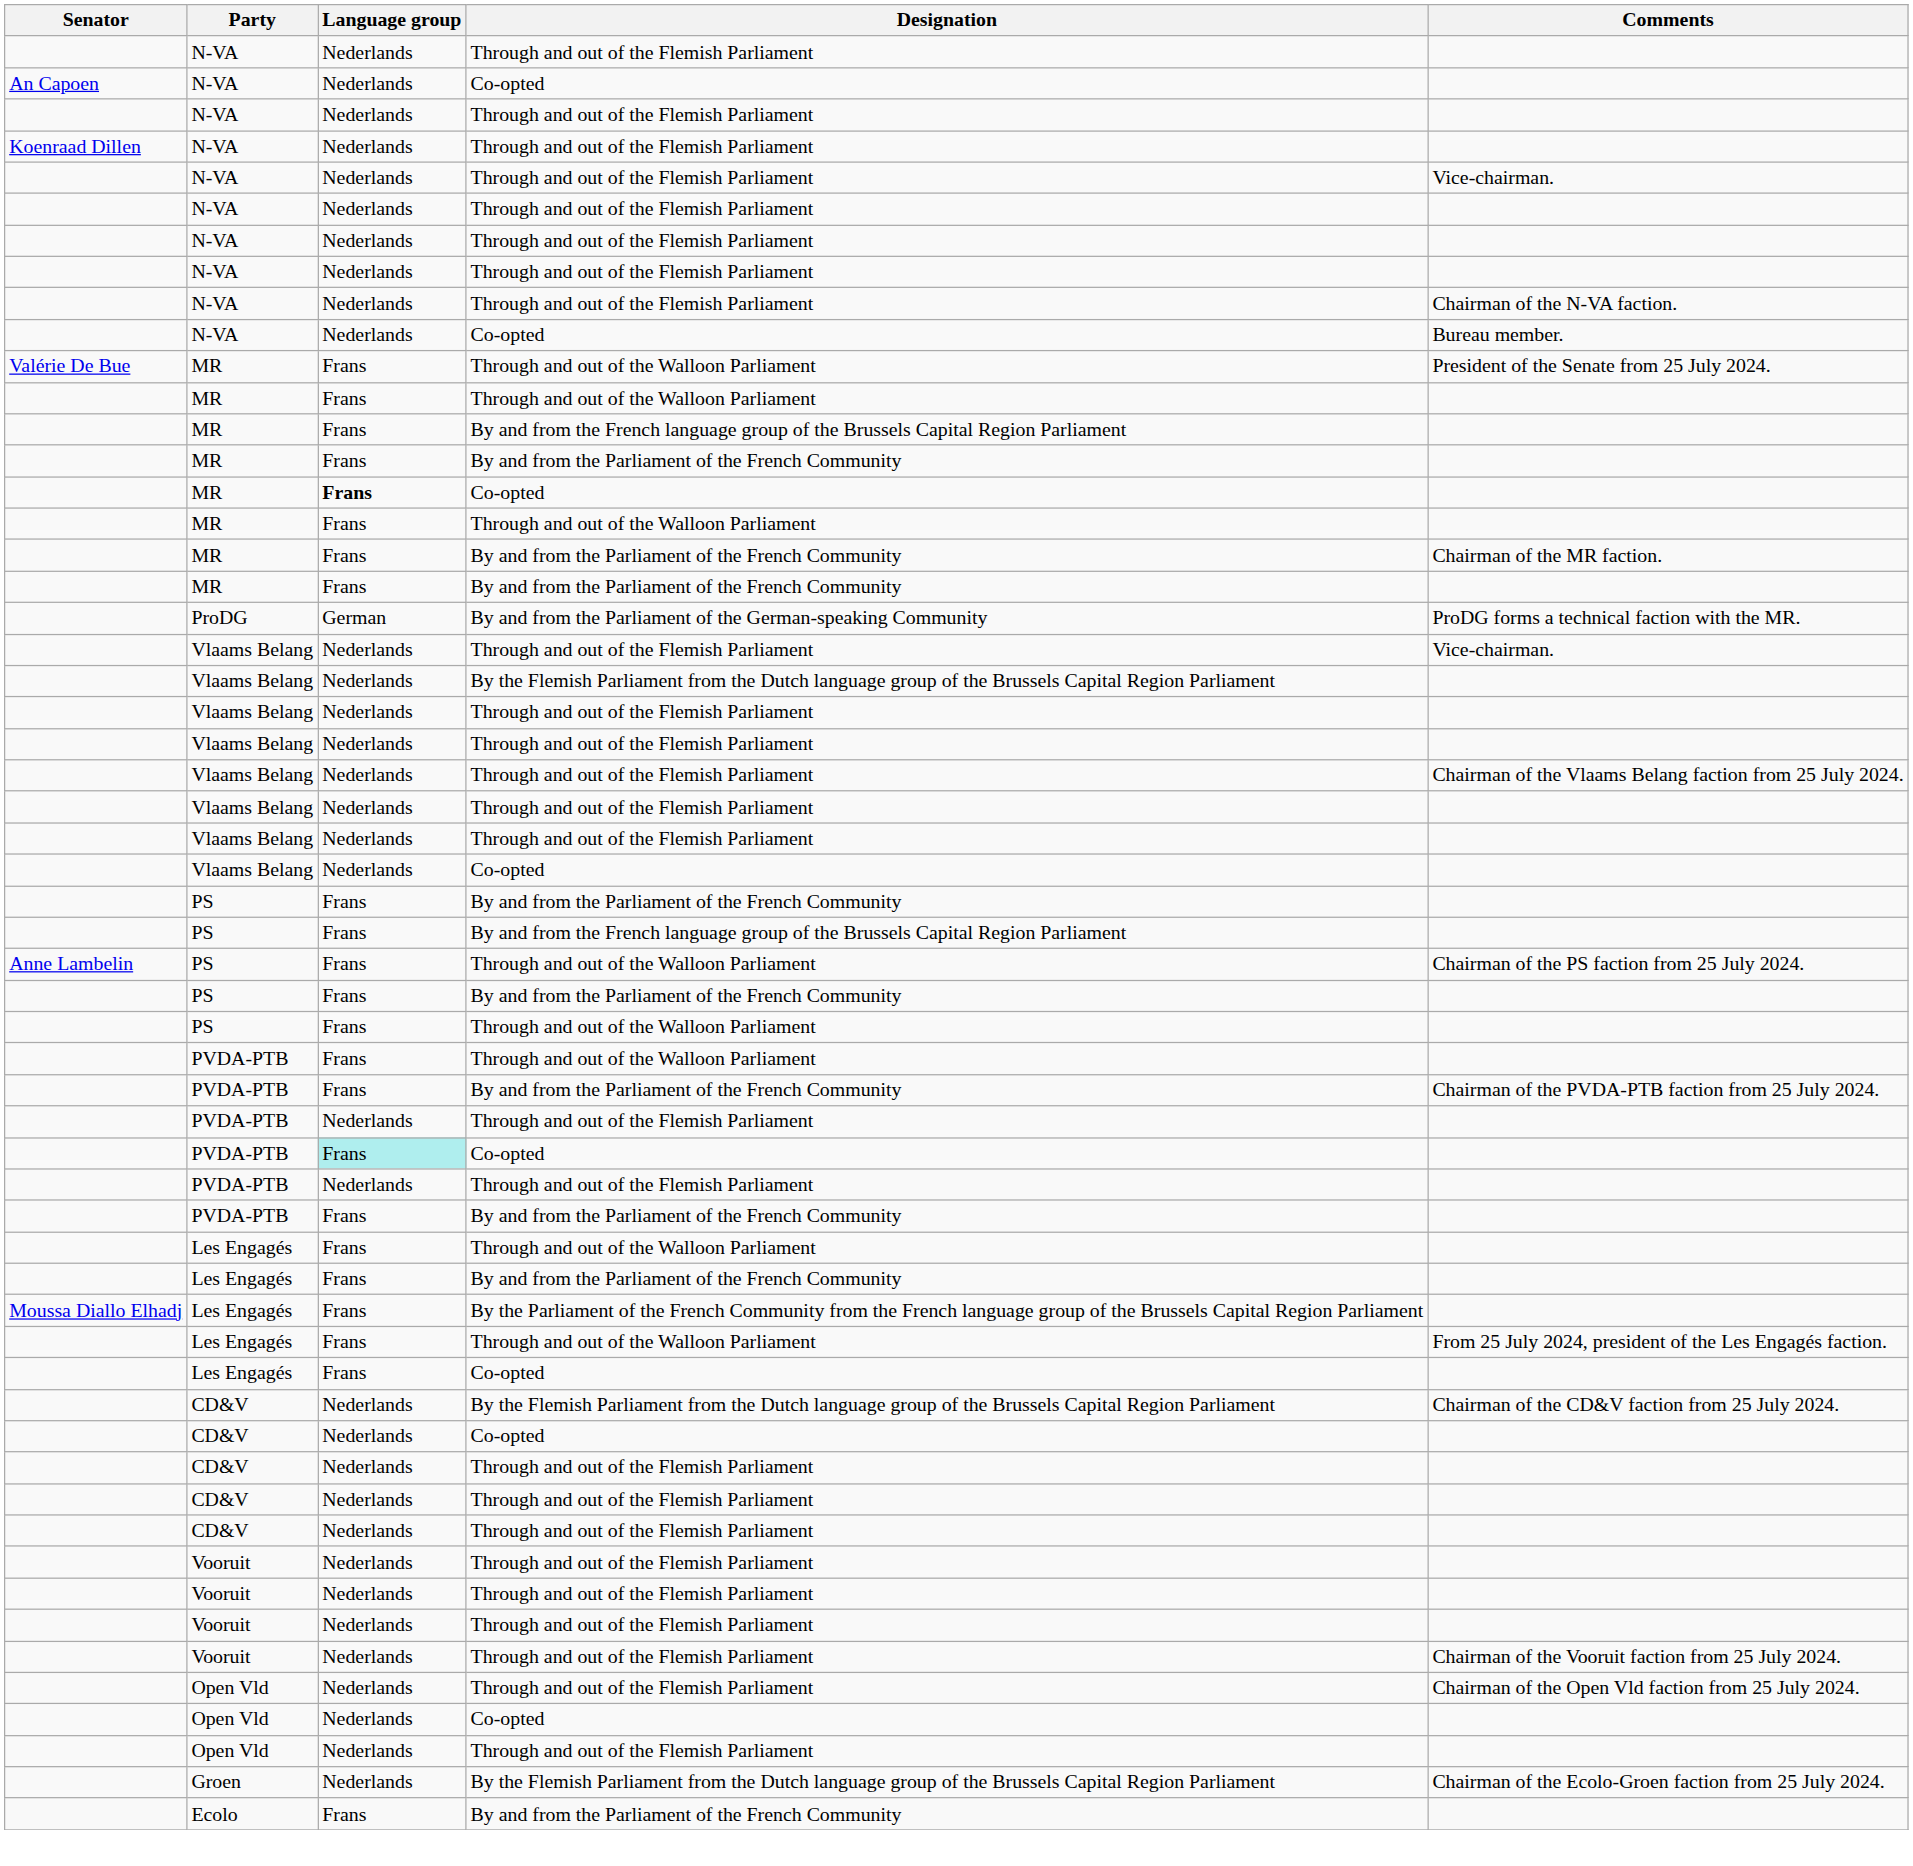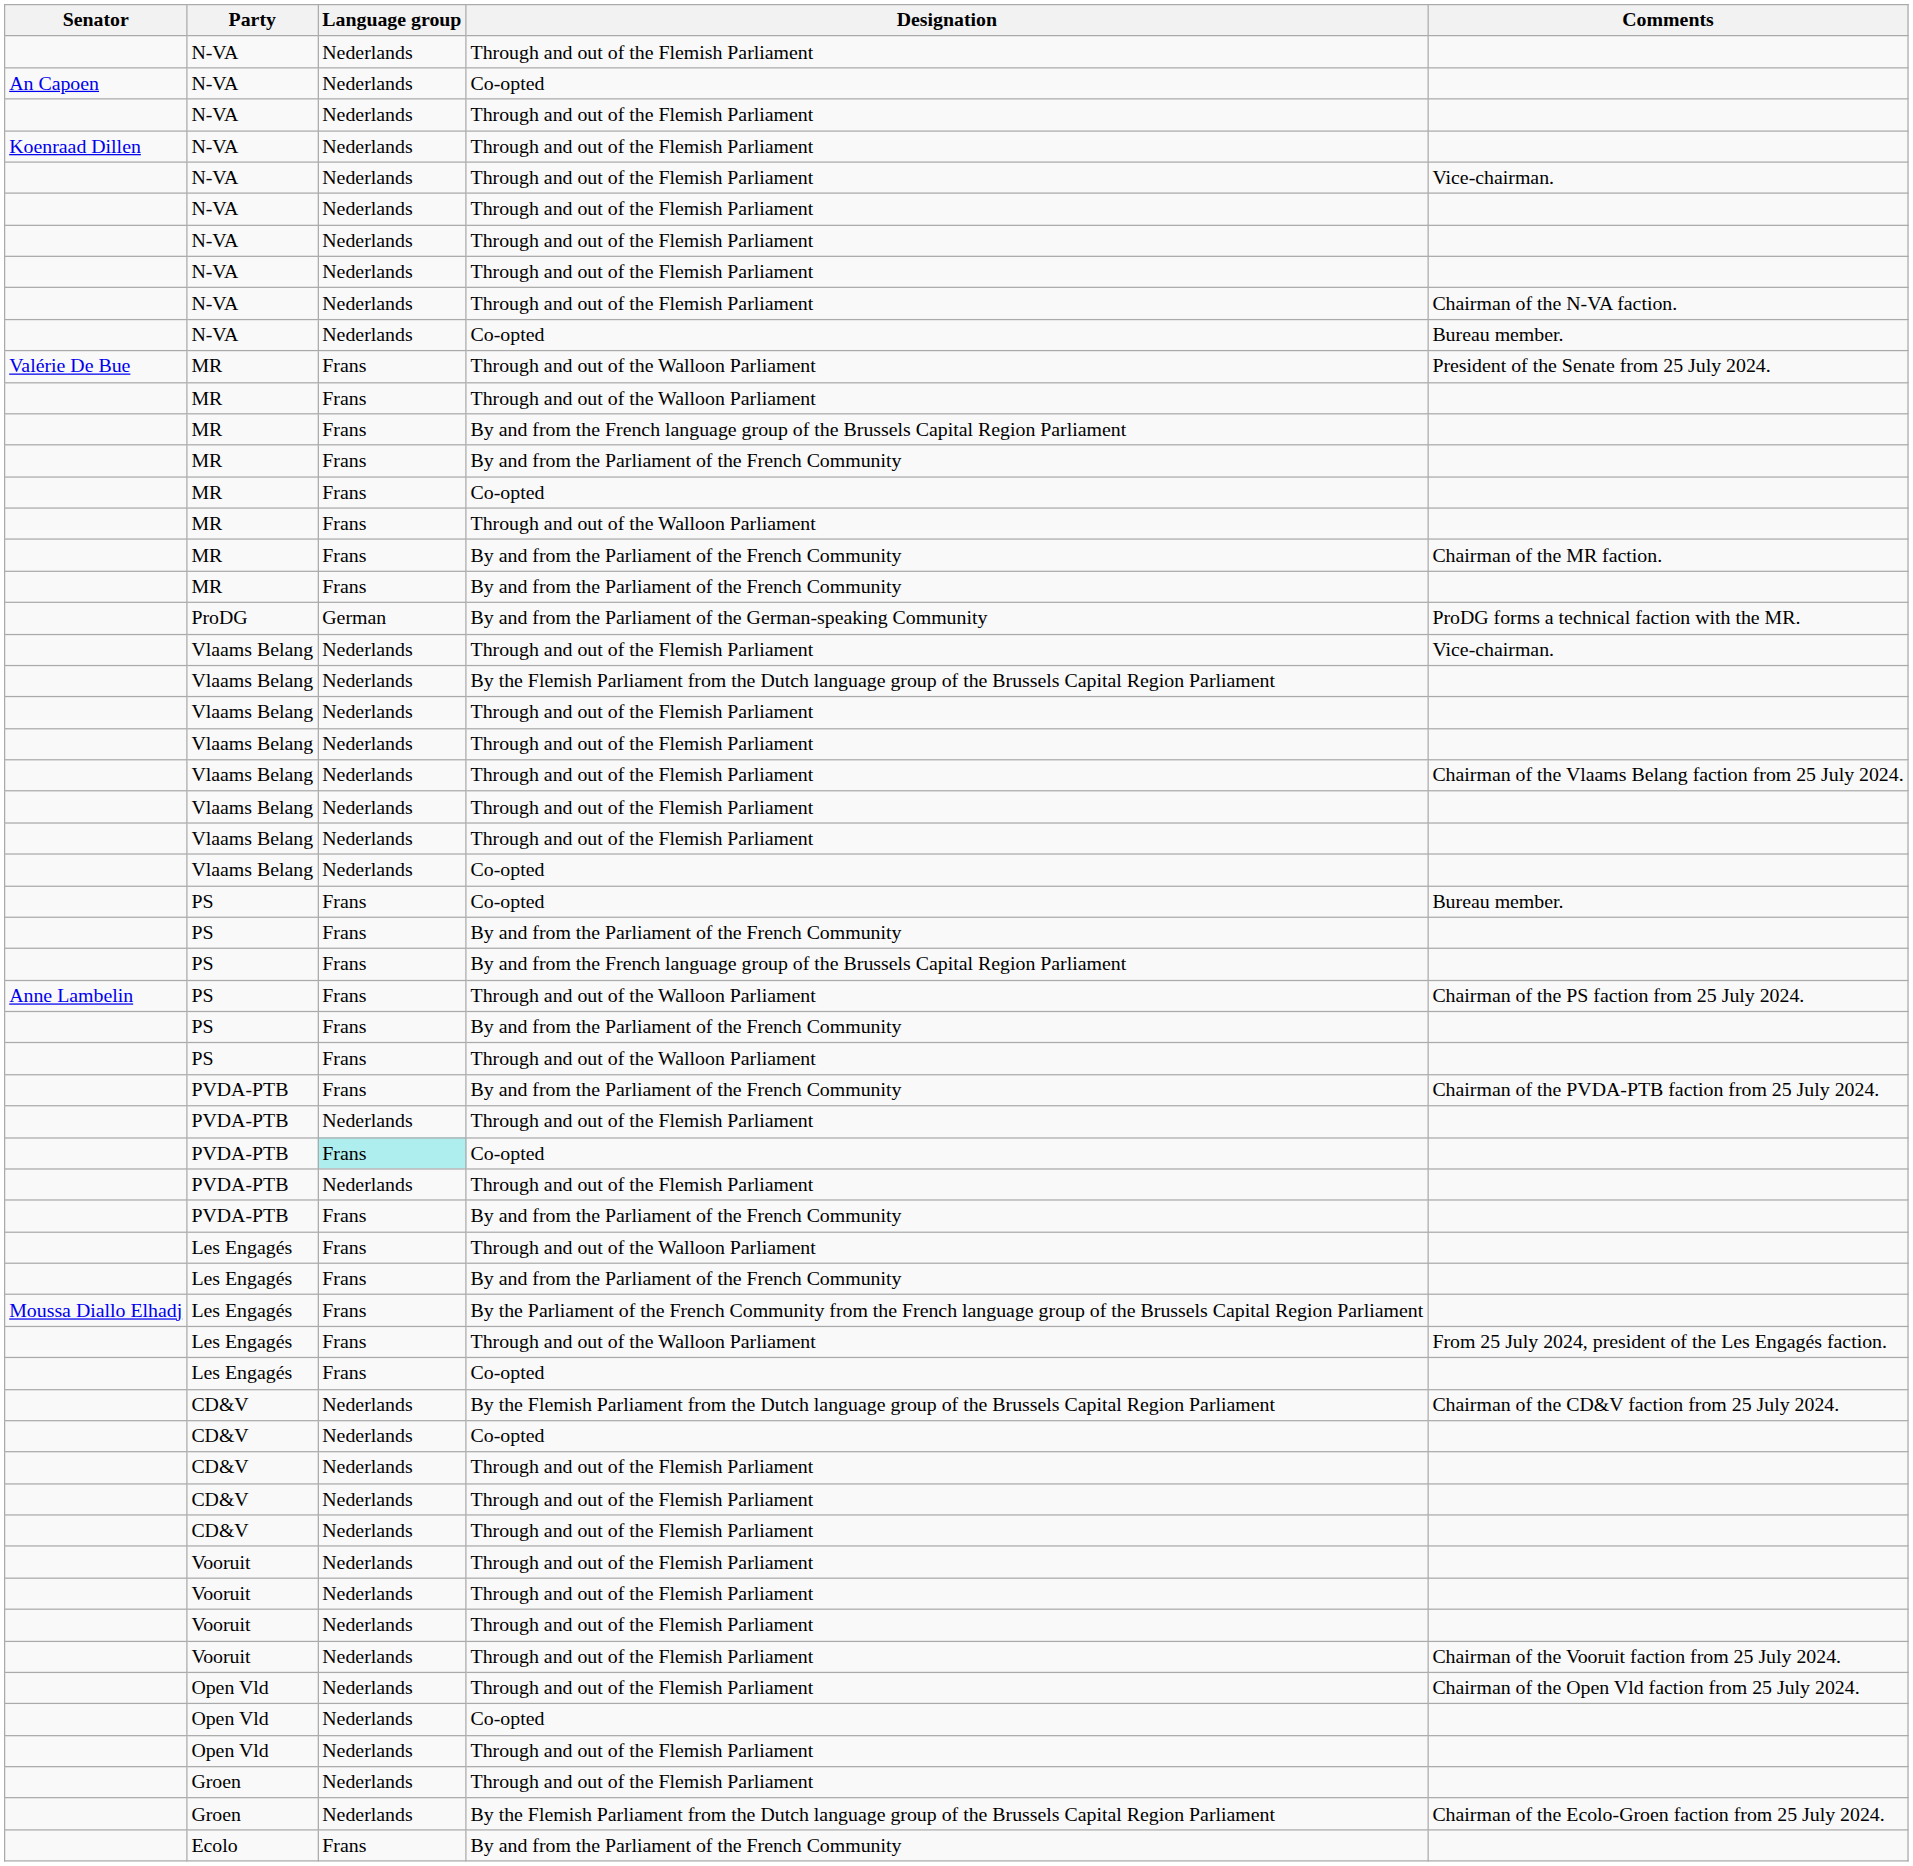MR / Co-opted | Language group: bold -> normal
+ row: PS | Frans | Co-opted | Bureau member.
- row: PVDA-PTB | Frans | Through and out of the Walloon Parliament
+ row: Groen | Nederlands | Through and out of the Flemish Parliament
